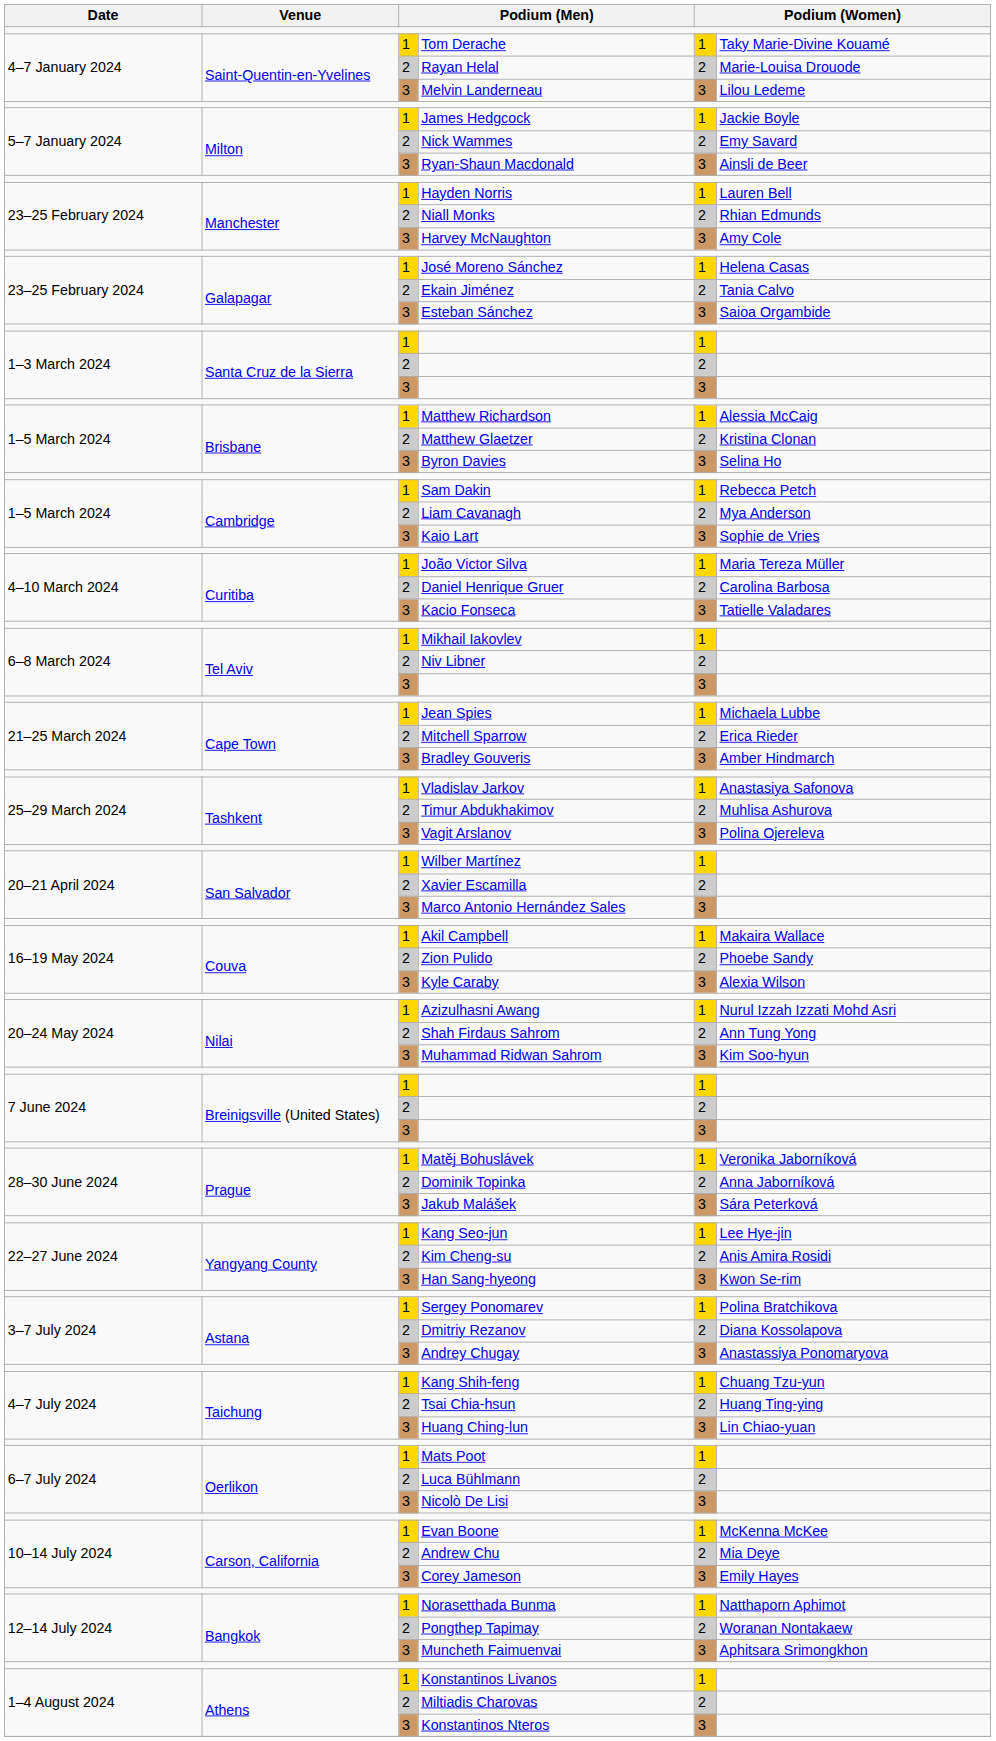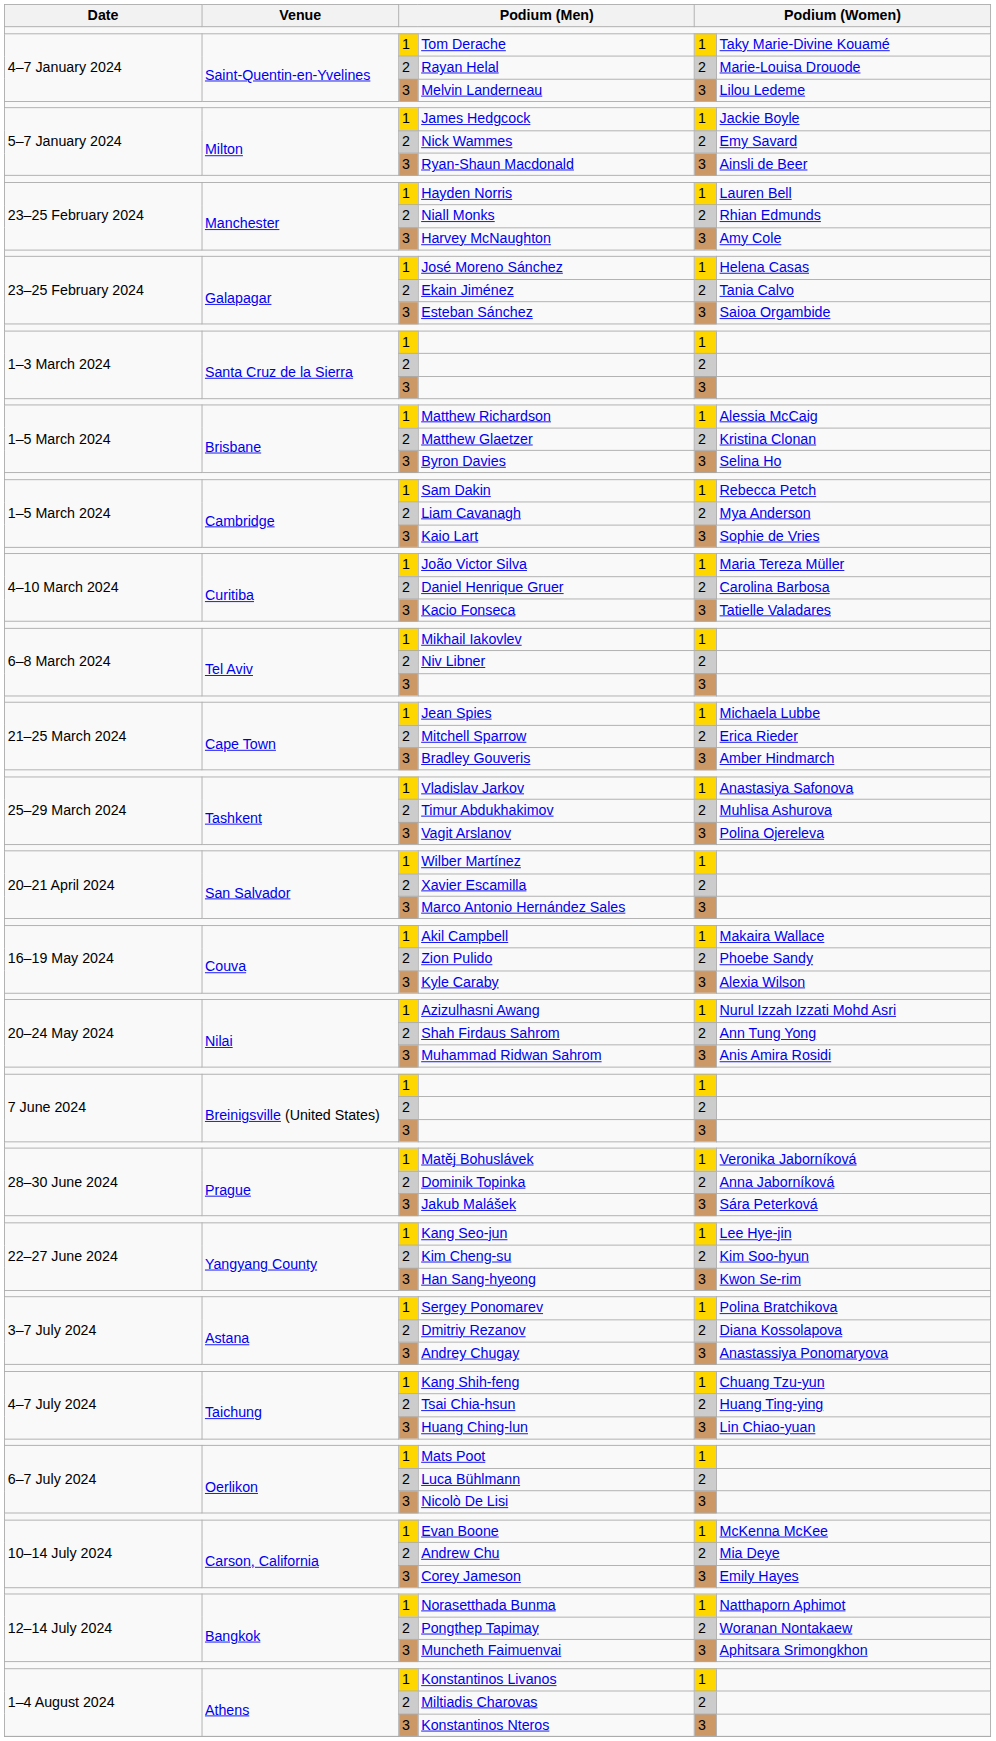Muhammad Ridwan Sahrom | column 6: Kim Soo-hyun -> Anis Amira Rosidi
Kim Cheng-su | column 6: Anis Amira Rosidi -> Kim Soo-hyun
